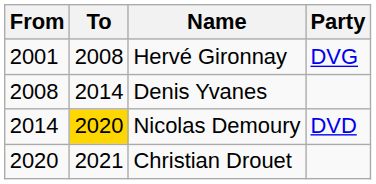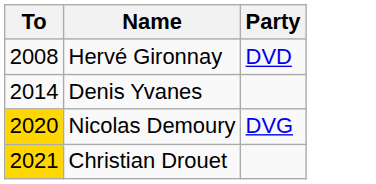- column: From | 2001 | 2008 | 2014 | 2020
Hervé Gironnay | Party: DVG -> DVD
Nicolas Demoury | Party: DVD -> DVG
Christian Drouet | To: no background -> gold background
